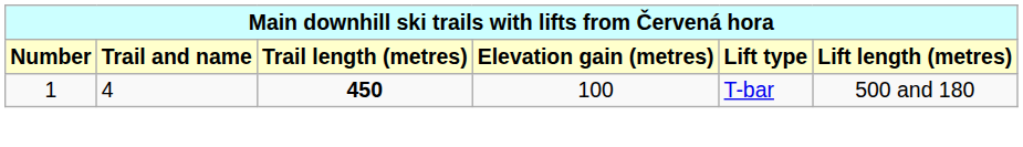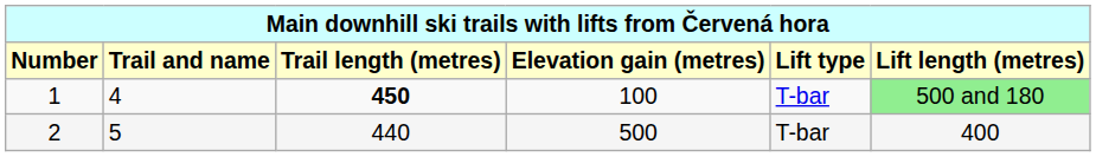1 | column 6: no background -> lightgreen background
+ row: 2 | 5 | 440 | 500 | T-bar | 400
